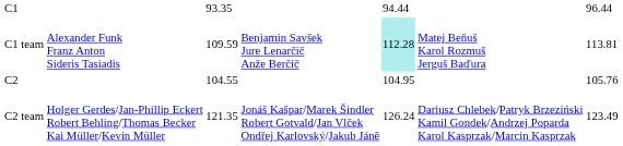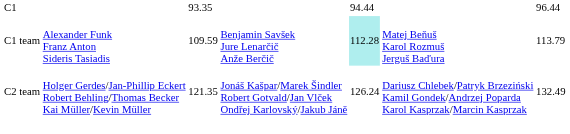C1 team | column 7: 113.81 -> 113.79
- row: C2 | 104.55 | 104.95 | 105.76
C2 team | column 7: 123.49 -> 132.49
